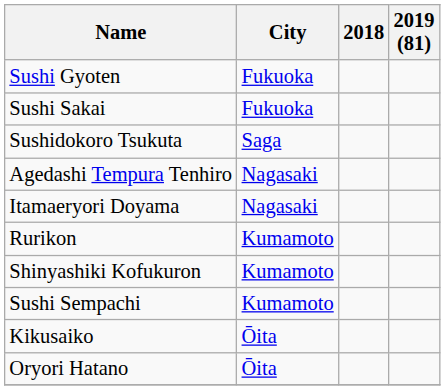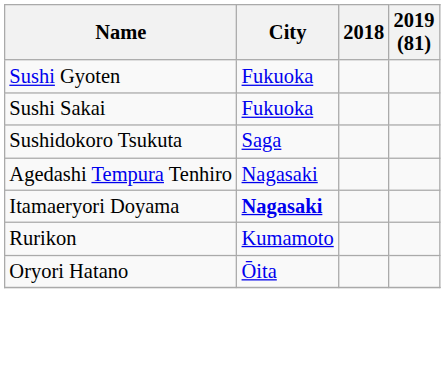Itamaeryori Doyama | City: normal -> bold
- row: Shinyashiki Kofukuron | Kumamoto
- row: Sushi Sempachi | Kumamoto
- row: Kikusaiko | Ōita
